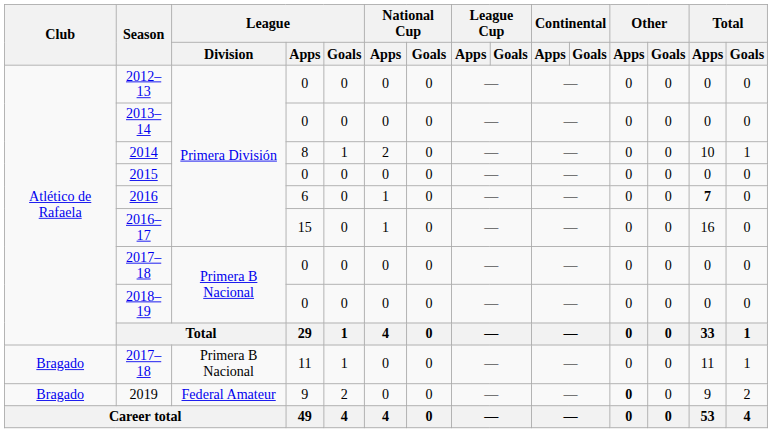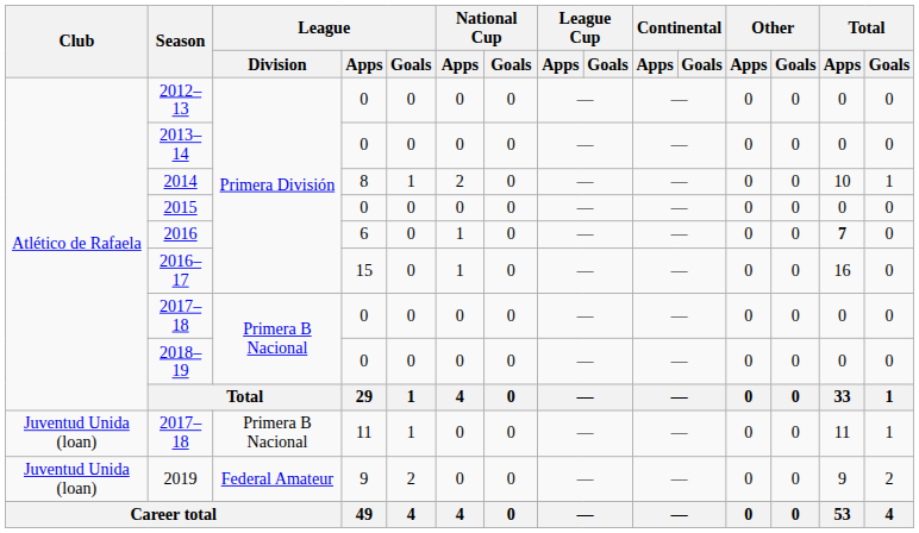2017–18 / 11 | Club: Bragado -> Juventud Unida (loan)
2019 | Club: Bragado -> Juventud Unida (loan)
2019 | Other / Apps: bold -> normal
